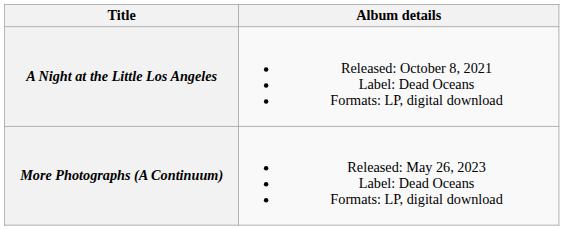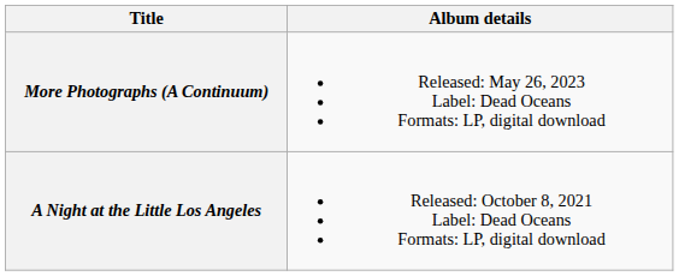rows swapped: A Night at the Little Los Angeles <-> More Photographs (A Continuum)
